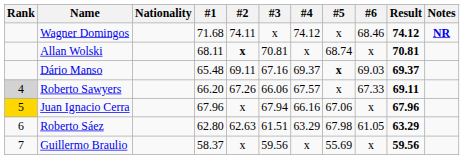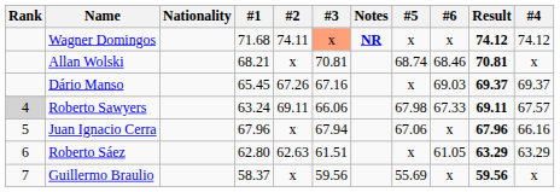columns swapped: #4 <-> Notes
Wagner Domingos | #3: no background -> lightsalmon background
Wagner Domingos | #6: 68.46 -> x
Allan Wolski | #1: 68.11 -> 68.21
Allan Wolski | #2: bold -> normal
Allan Wolski | #6: x -> 68.46
Dário Manso | #1: 65.48 -> 65.45
Dário Manso | #2: 69.11 -> 67.26
Dário Manso | #5: bold -> normal
Roberto Sawyers | #1: 66.20 -> 63.24
Roberto Sawyers | #2: 67.26 -> 69.11
Roberto Sawyers | #5: x -> 67.98
Juan Ignacio Cerra | Rank: gold background -> no background
Roberto Sáez | #5: 67.98 -> x
